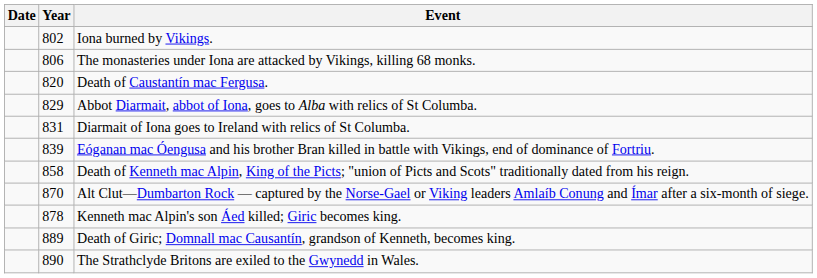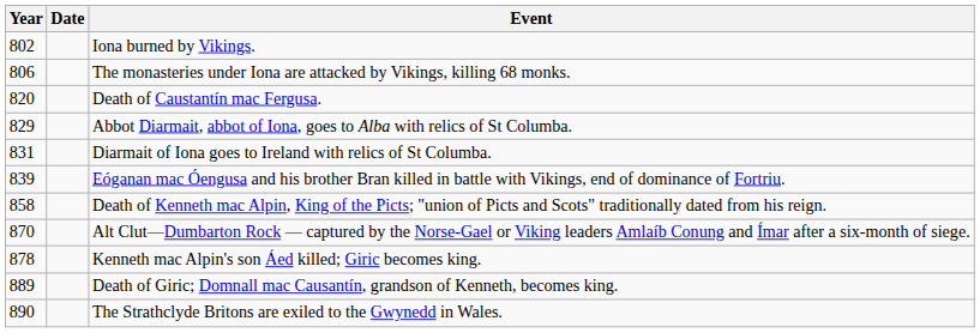columns swapped: Year <-> Date
